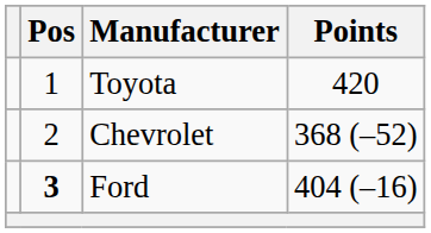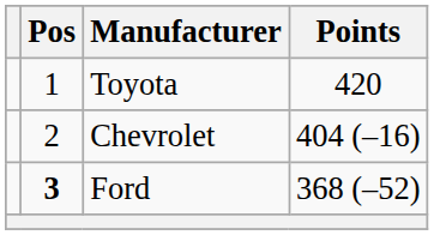Chevrolet | Points: 368 (–52) -> 404 (–16)
Ford | Points: 404 (–16) -> 368 (–52)
